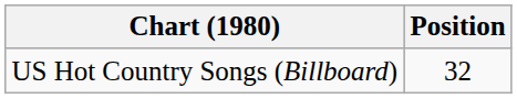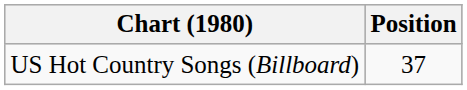US Hot Country Songs (Billboard) | Position: 32 -> 37
